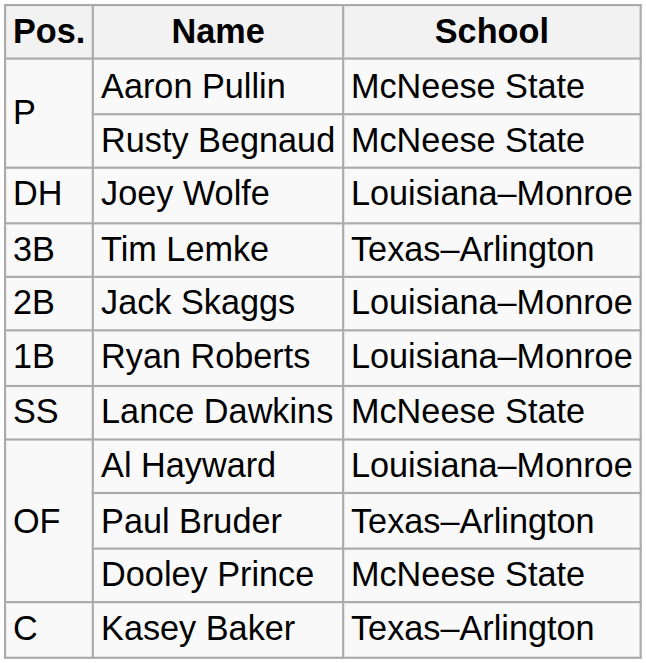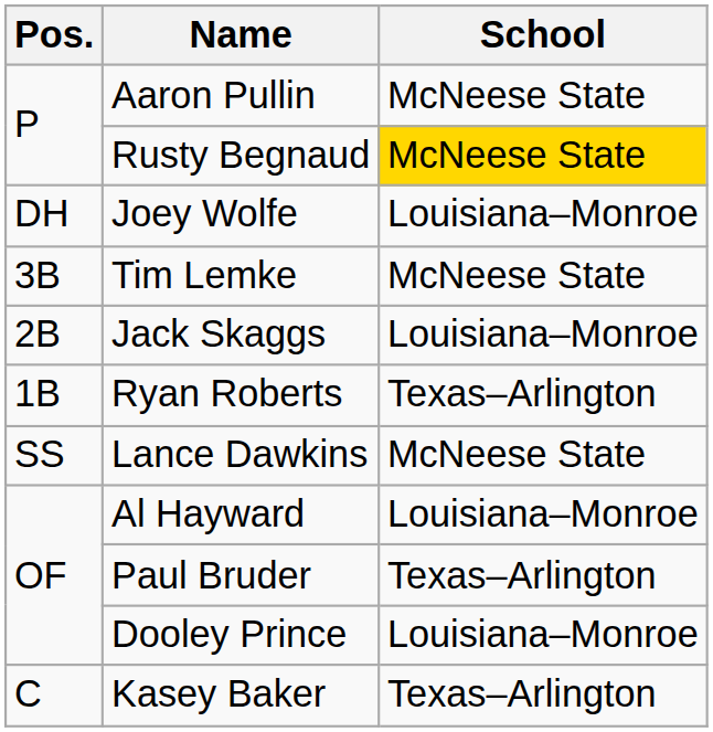Rusty Begnaud | School: no background -> gold background
Tim Lemke | School: Texas–Arlington -> McNeese State
Ryan Roberts | School: Louisiana–Monroe -> Texas–Arlington
Dooley Prince | School: McNeese State -> Louisiana–Monroe
